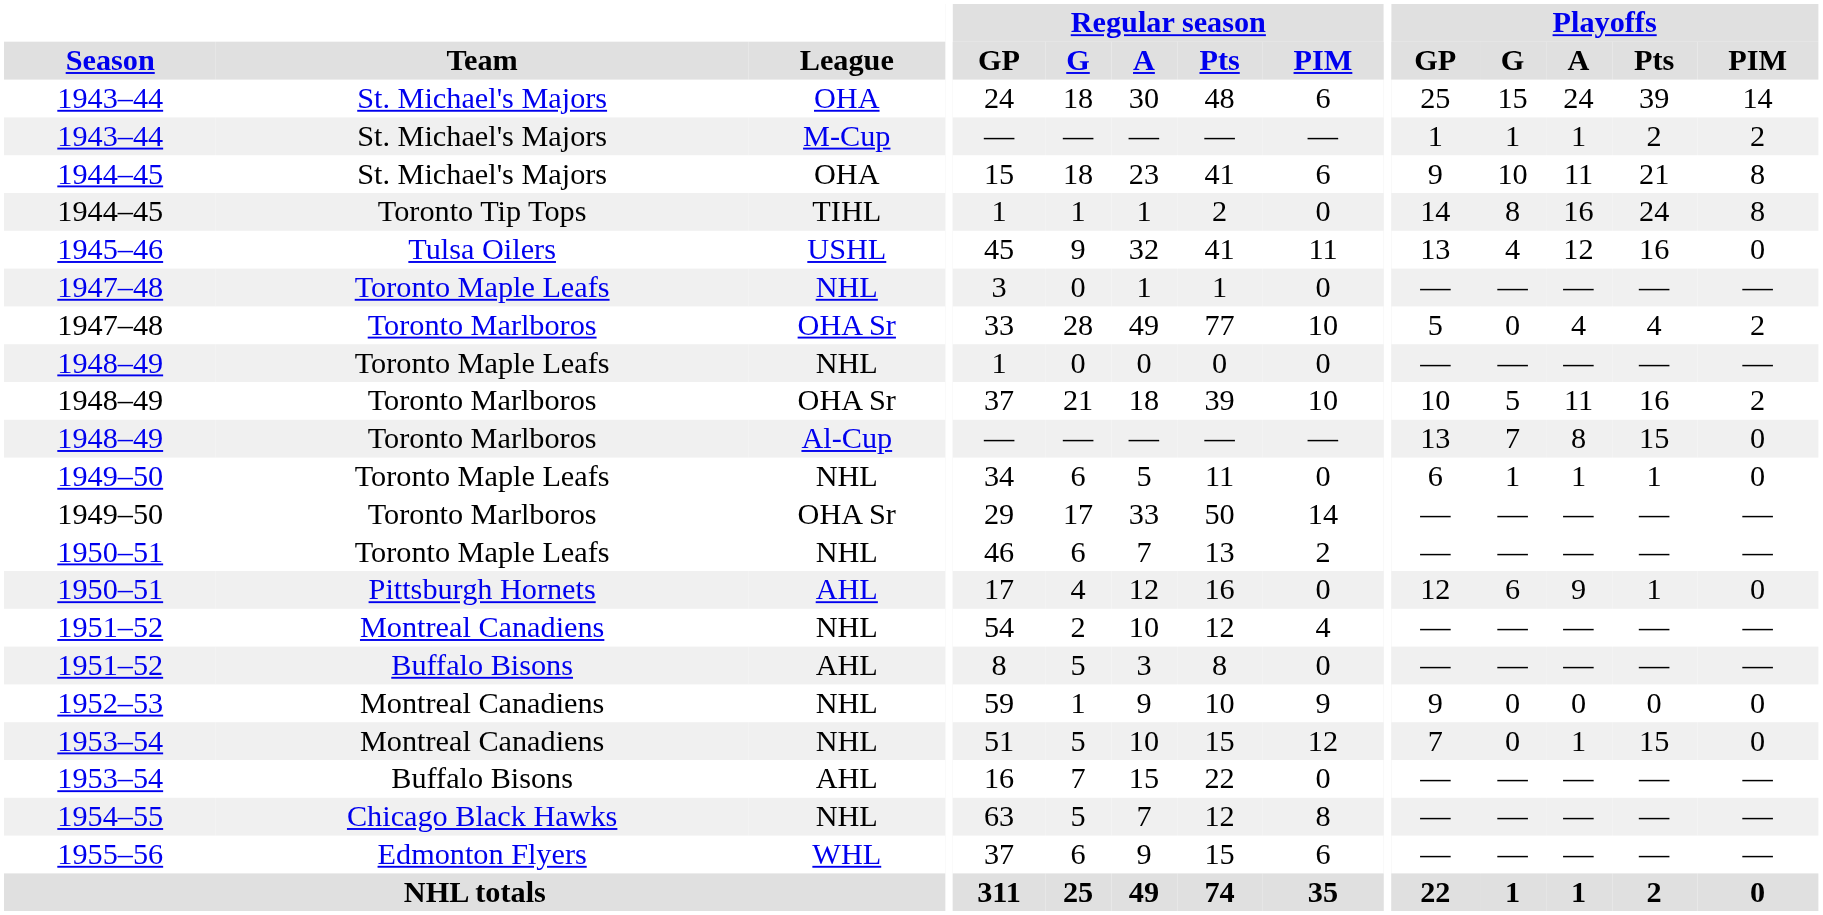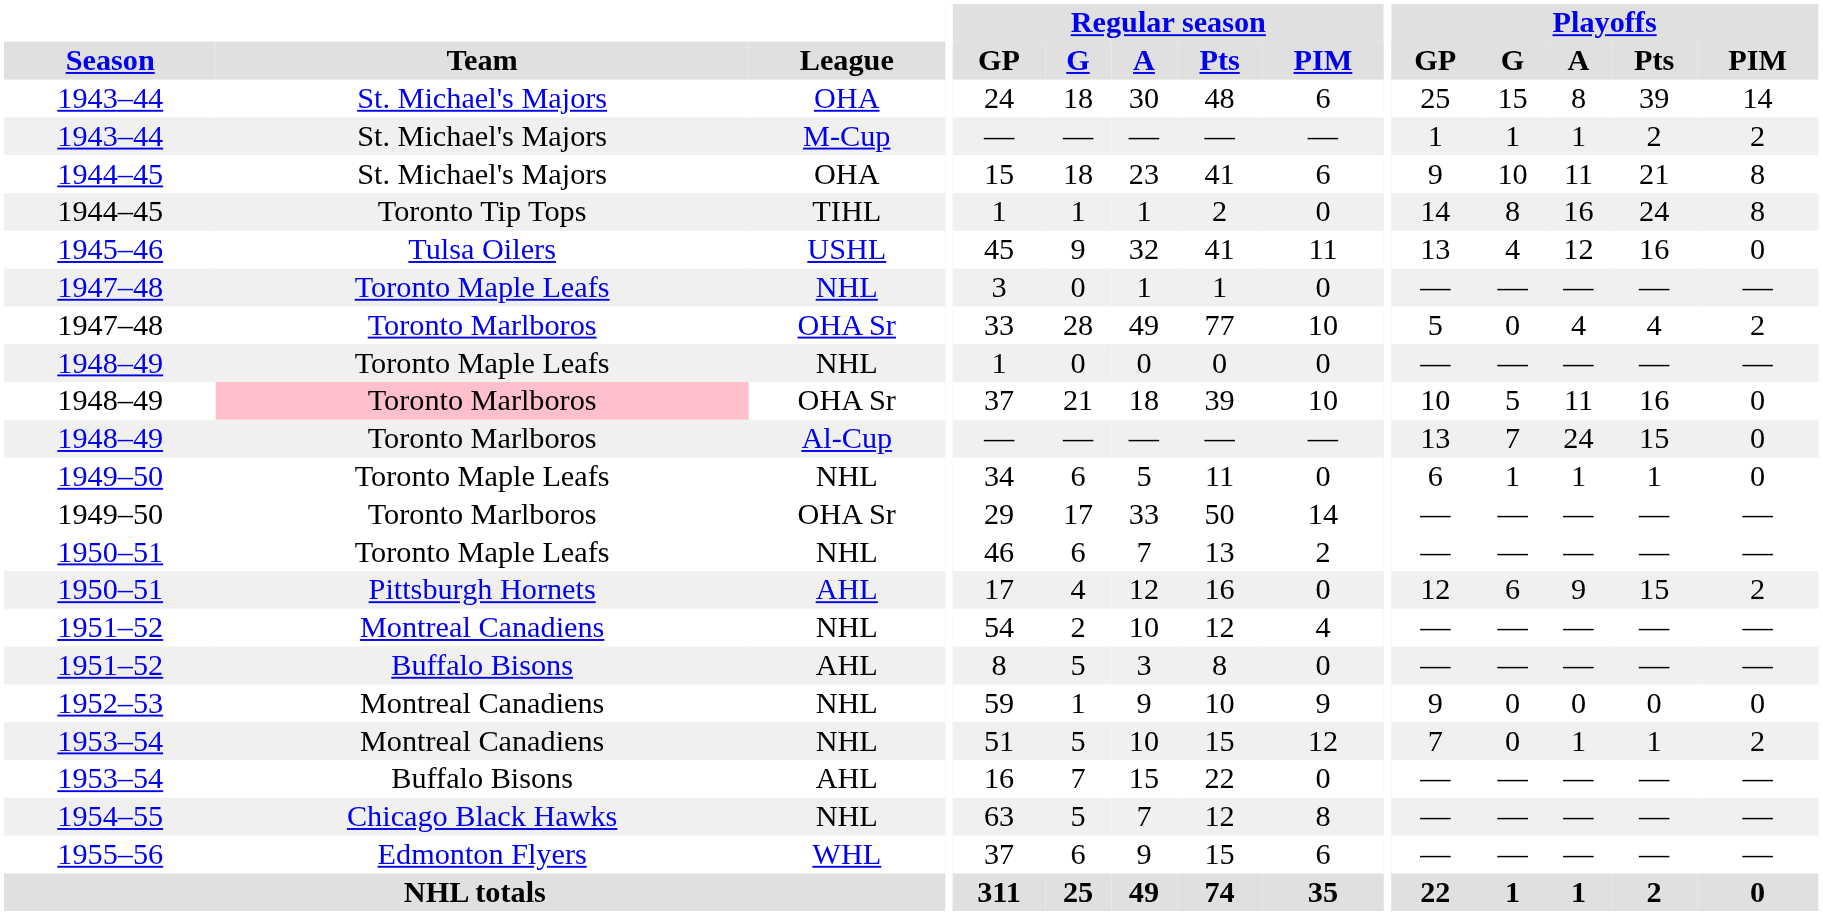1943–44 / OHA | Playoffs / A: 24 -> 8
1948–49 / OHA Sr | Team: no background -> pink background
1948–49 / OHA Sr | Playoffs / PIM: 2 -> 0
1948–49 / Al-Cup | Playoffs / A: 8 -> 24
1950–51 / AHL | Playoffs / Pts: 1 -> 15
1950–51 / AHL | Playoffs / PIM: 0 -> 2
1953–54 / NHL | Playoffs / Pts: 15 -> 1
1953–54 / NHL | Playoffs / PIM: 0 -> 2
